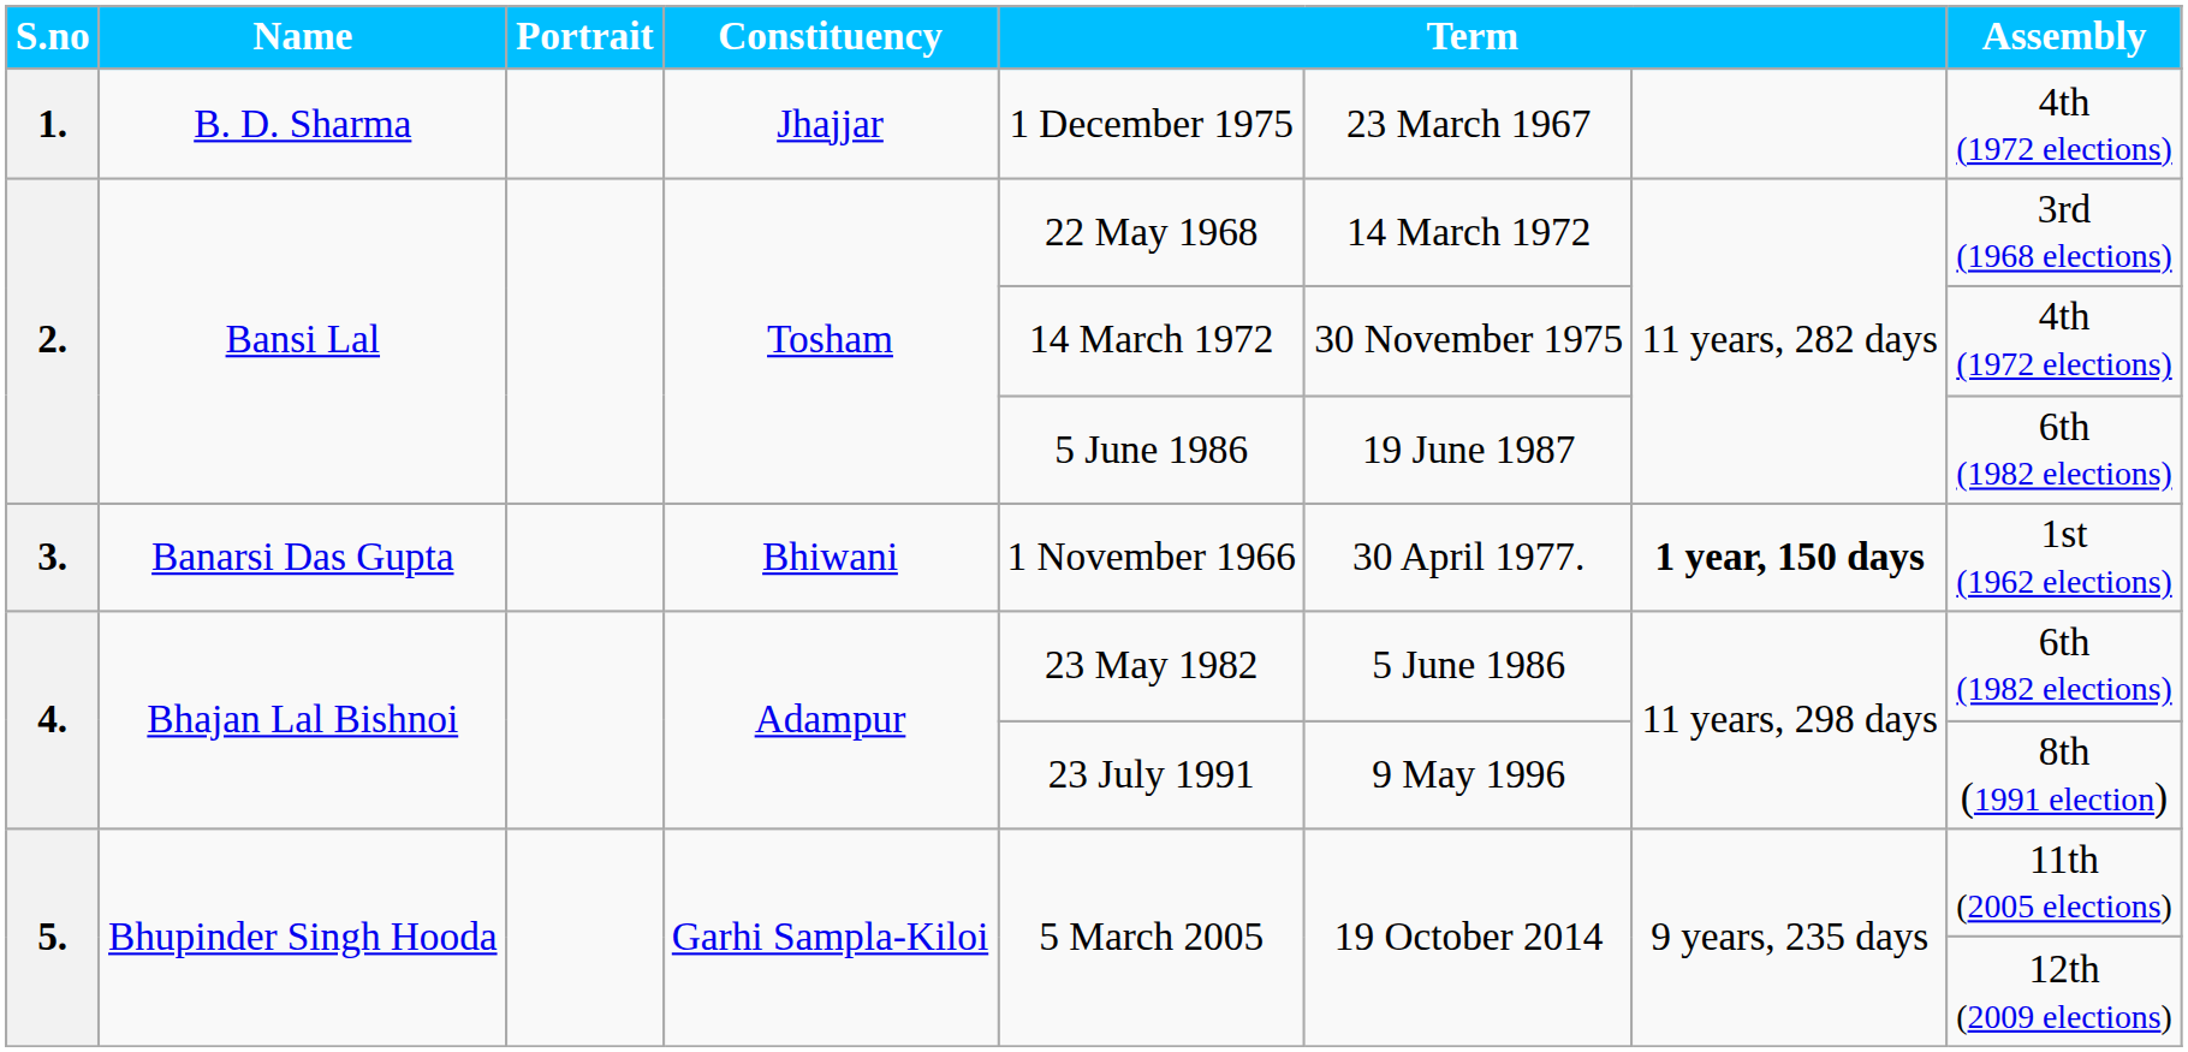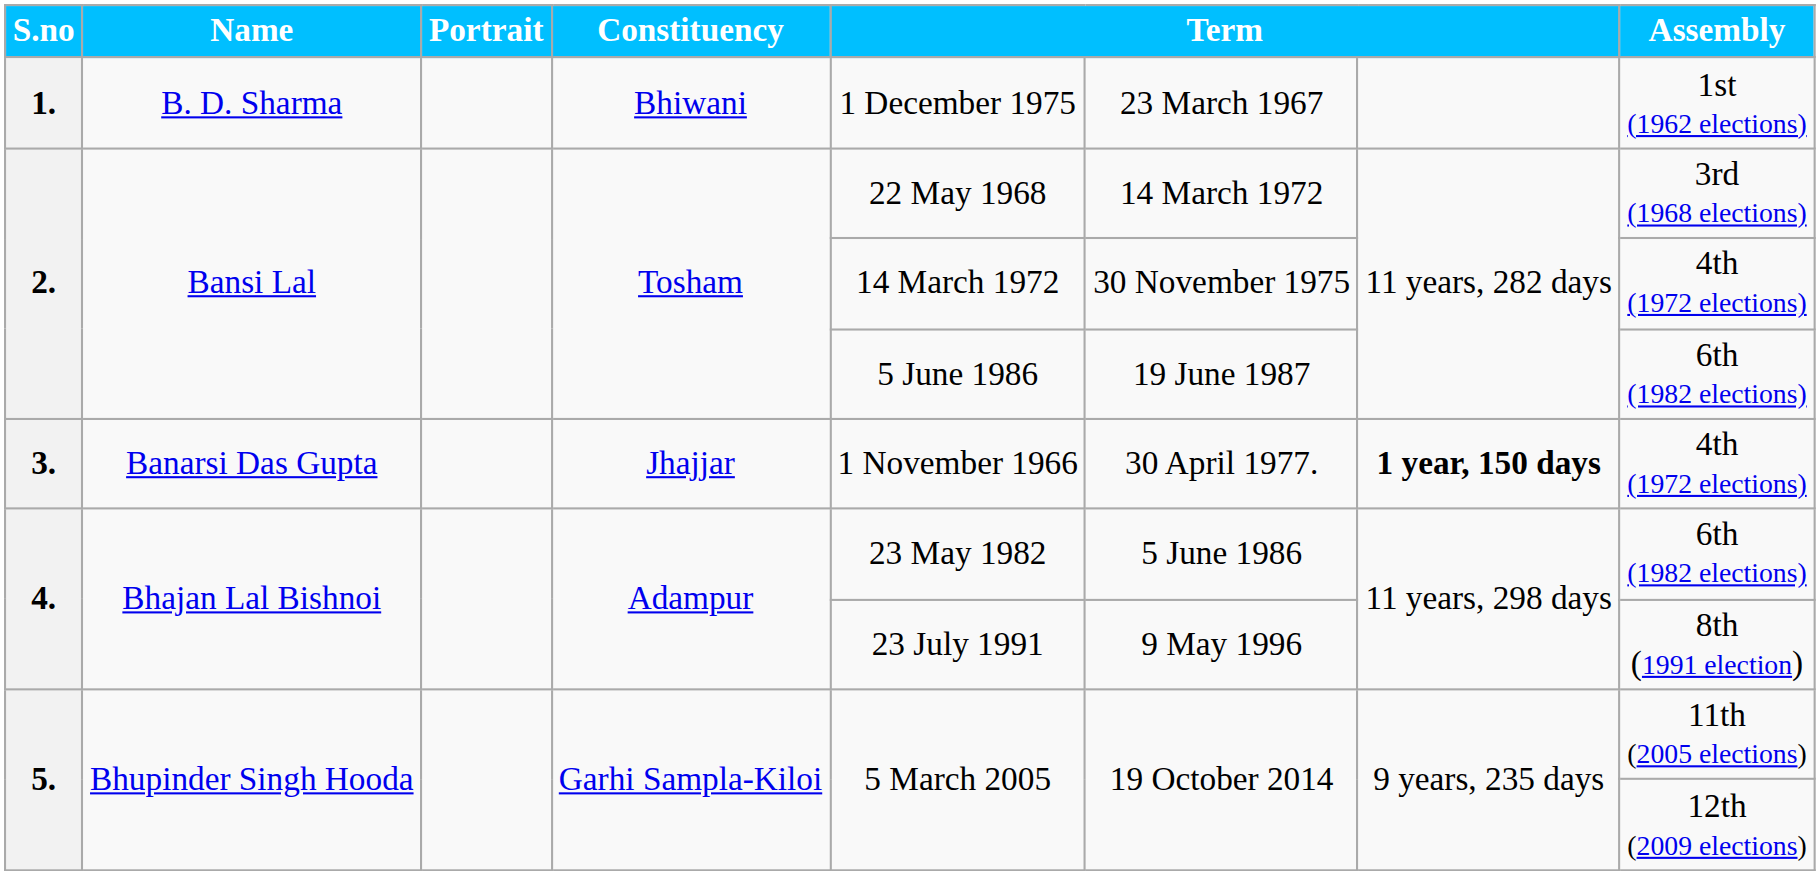1. | Constituency: Jhajjar -> Bhiwani
1. | Assembly: 4th (1972 elections) -> 1st (1962 elections)
3. | Constituency: Bhiwani -> Jhajjar
3. | Assembly: 1st (1962 elections) -> 4th (1972 elections)
